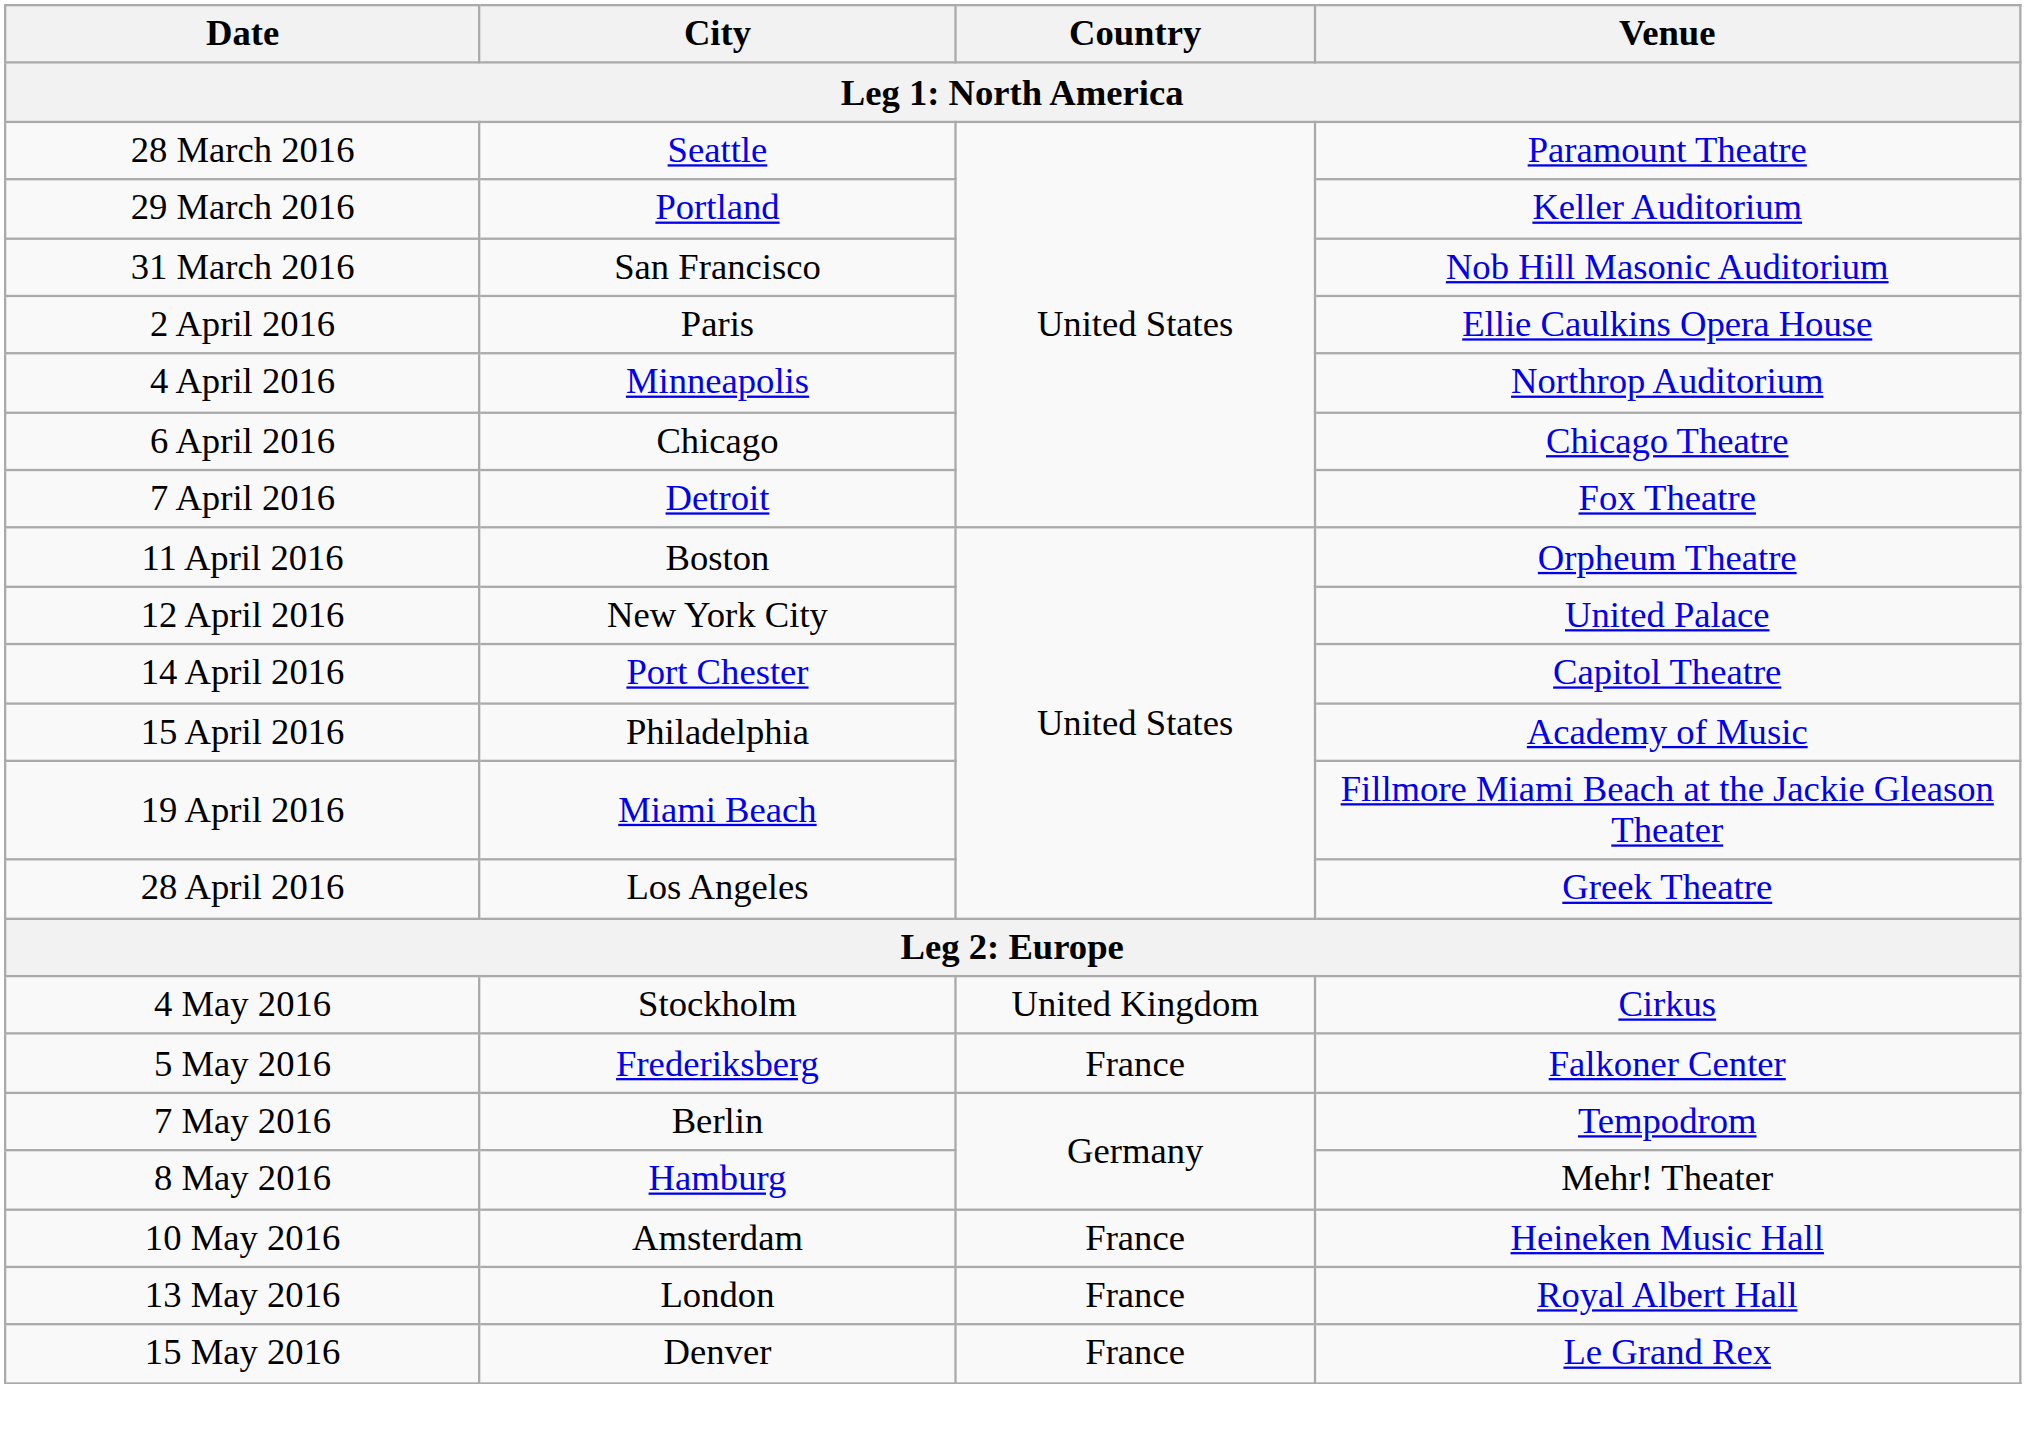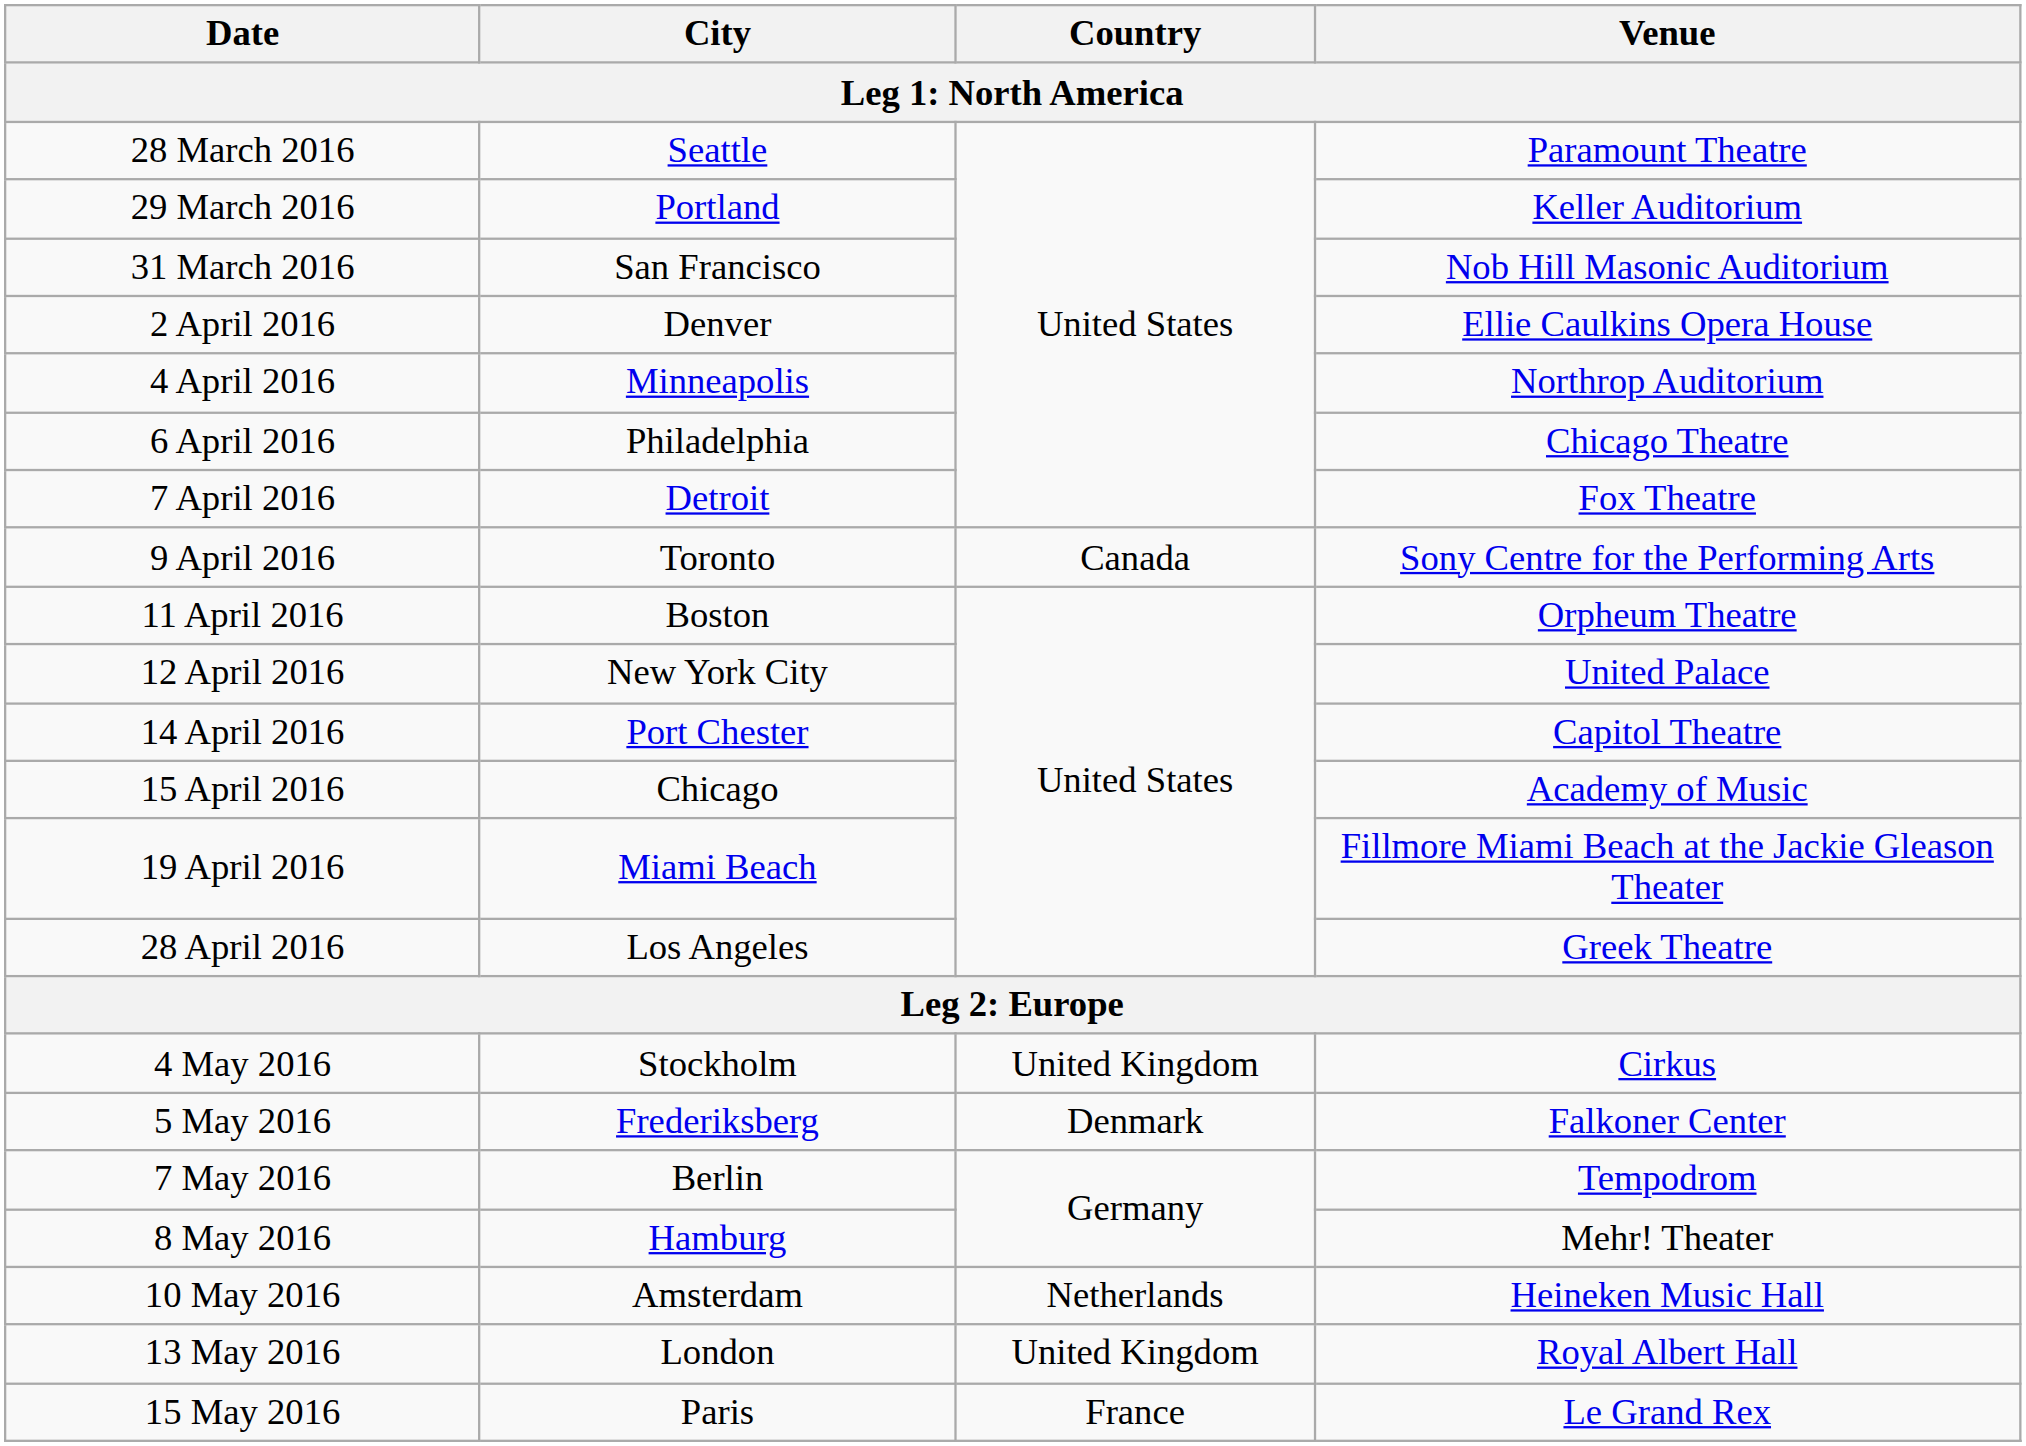2 April 2016 | City: Paris -> Denver
6 April 2016 | City: Chicago -> Philadelphia
+ row: 9 April 2016 | Toronto | Canada | Sony Centre for the Performing Arts
15 April 2016 | City: Philadelphia -> Chicago
5 May 2016 | Country: France -> Denmark
10 May 2016 | Country: France -> Netherlands
13 May 2016 | Country: France -> United Kingdom
15 May 2016 | City: Denver -> Paris
